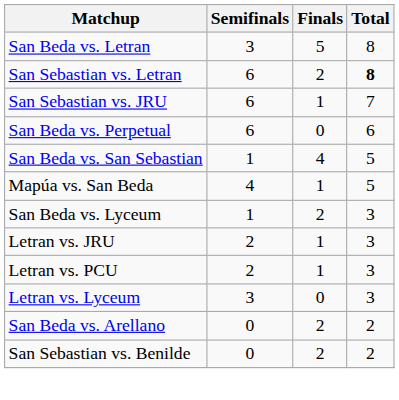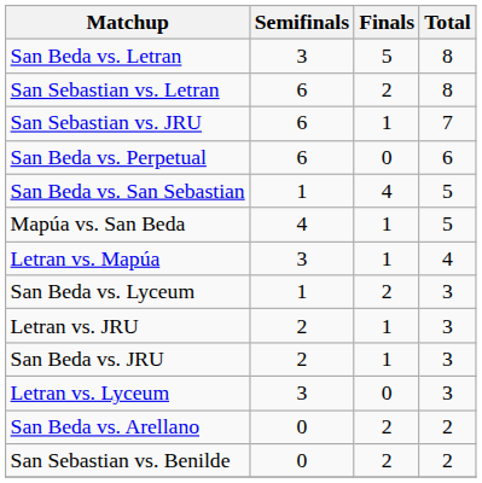San Sebastian vs. Letran | Total: bold -> normal
+ row: Letran vs. Mapúa | 3 | 1 | 4
- row: Letran vs. PCU | 2 | 1 | 3
+ row: San Beda vs. JRU | 2 | 1 | 3
